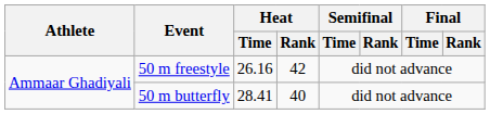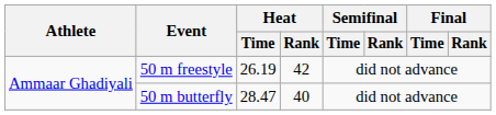50 m freestyle | Heat / Time: 26.16 -> 26.19
50 m butterfly | Heat / Time: 28.41 -> 28.47
